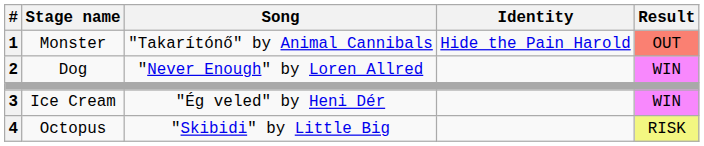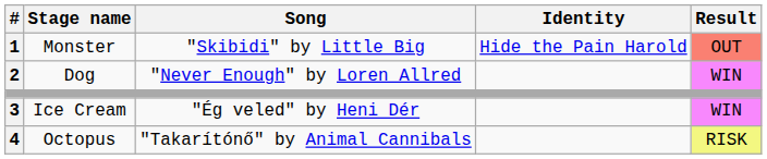1 | Song: "Takarítónő" by Animal Cannibals -> "Skibidi" by Little Big
4 | Song: "Skibidi" by Little Big -> "Takarítónő" by Animal Cannibals
